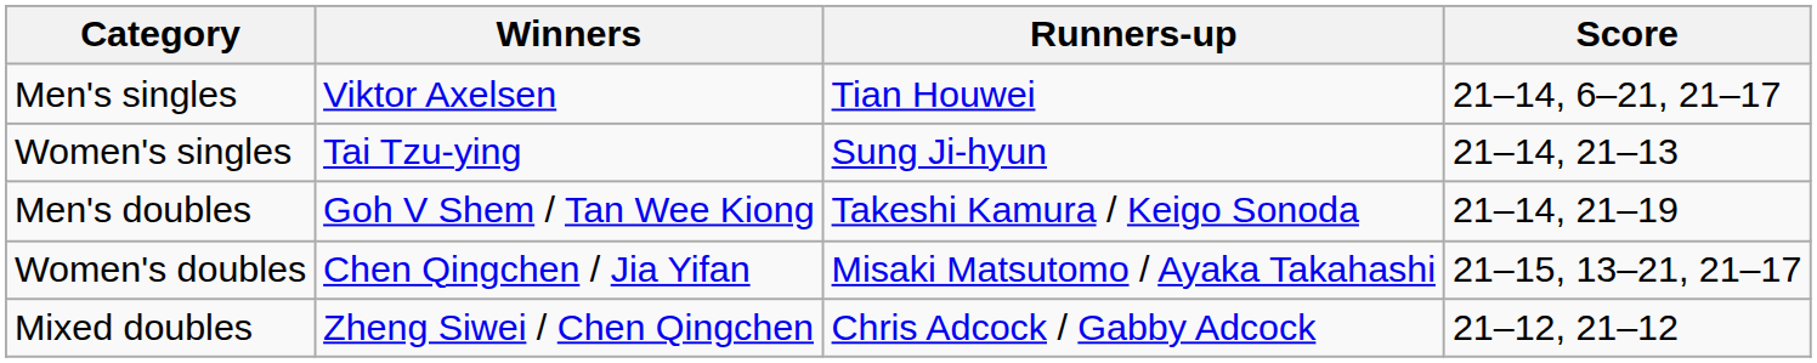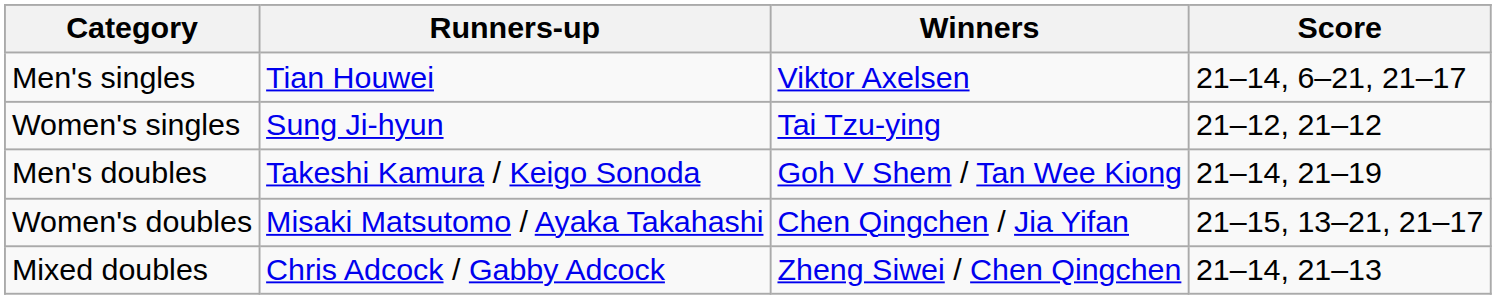columns swapped: Winners <-> Runners-up
Women's singles | Score: 21–14, 21–13 -> 21–12, 21–12
Mixed doubles | Score: 21–12, 21–12 -> 21–14, 21–13
